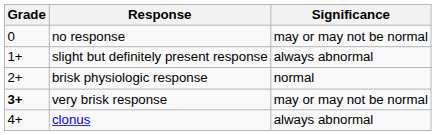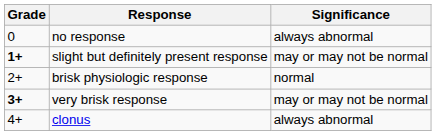no response | Significance: may or may not be normal -> always abnormal
slight but definitely present response | Grade: normal -> bold
slight but definitely present response | Significance: always abnormal -> may or may not be normal
